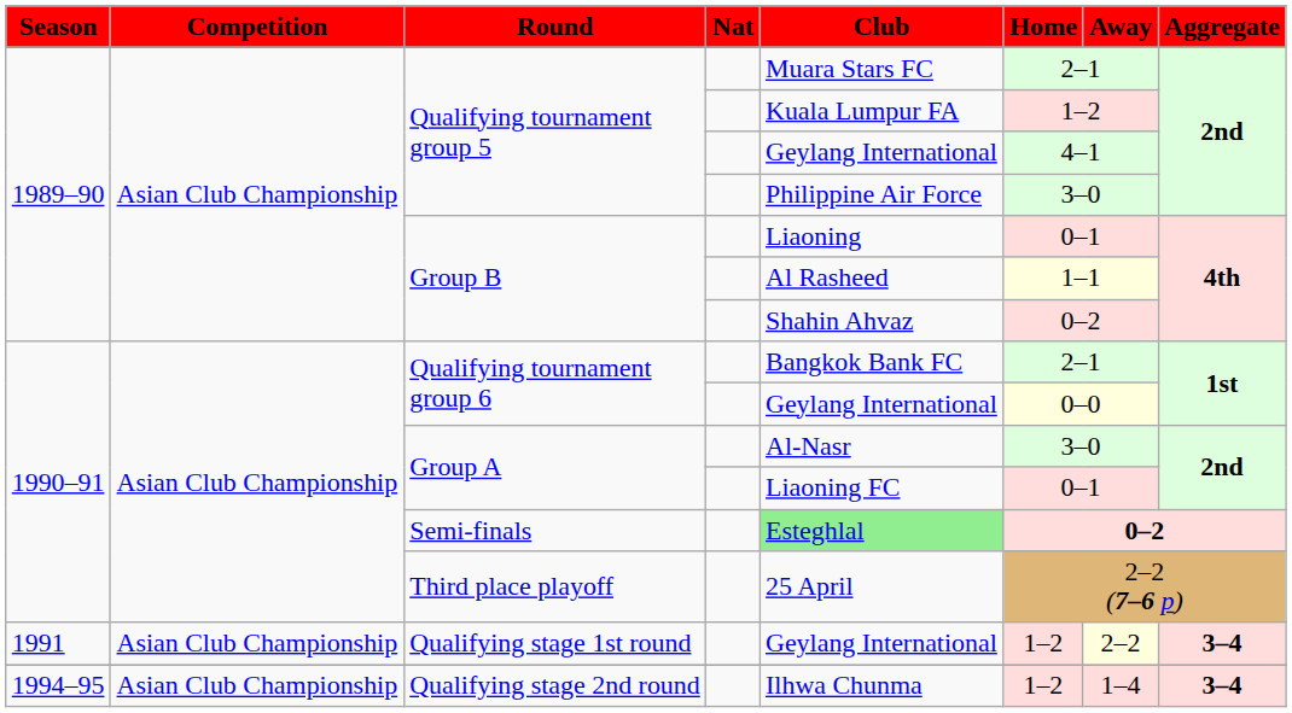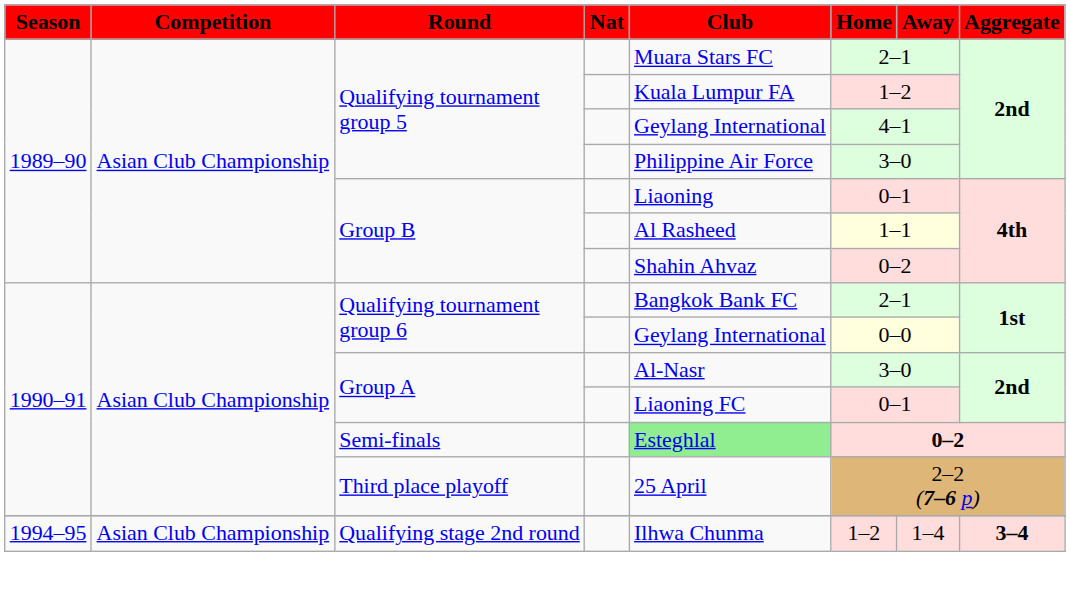- row: 1991 | Asian Club Championship | Qualifying stage 1st round | Geylang International | 1–2 | 2–2 | 3–4
